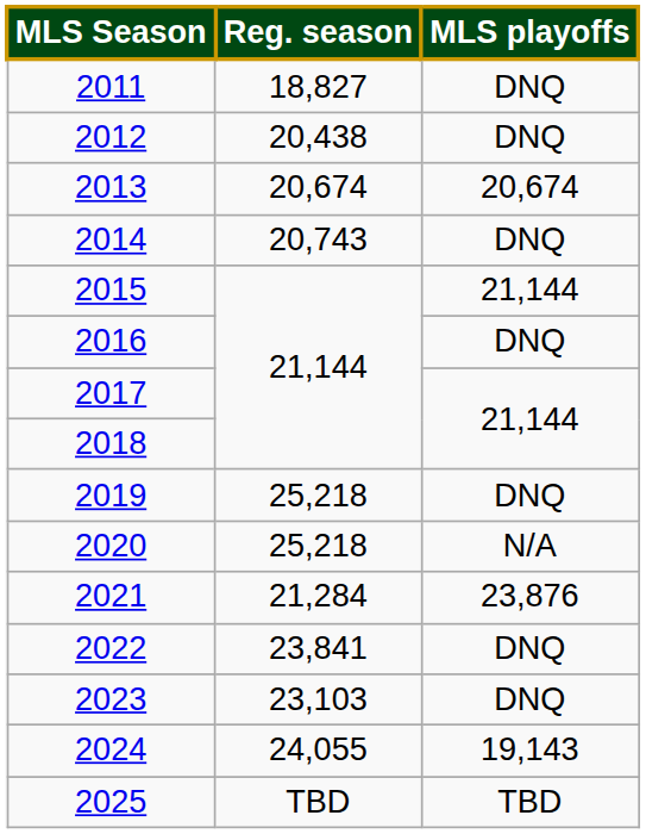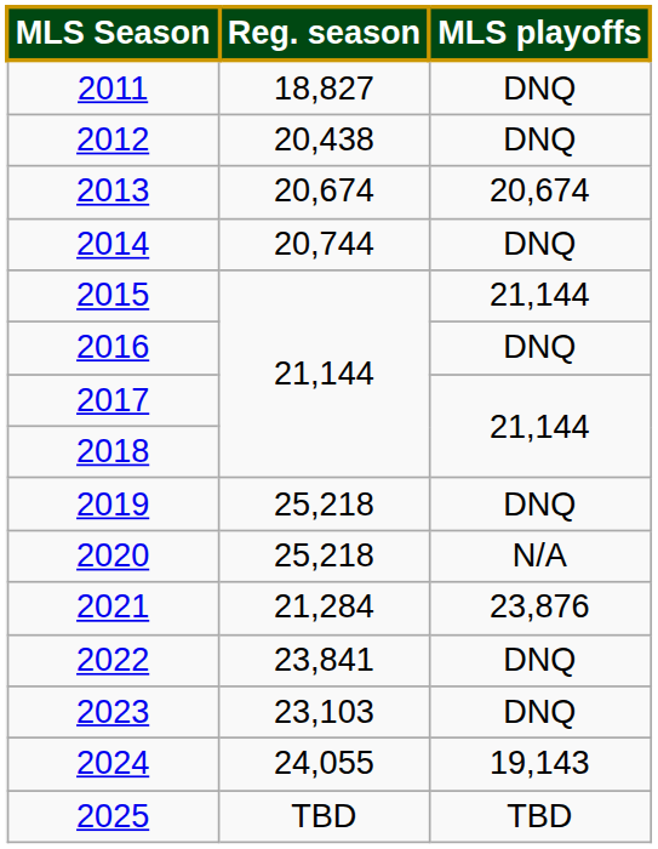2014 | Reg. season: 20,743 -> 20,744
